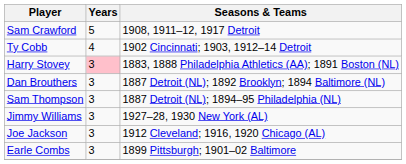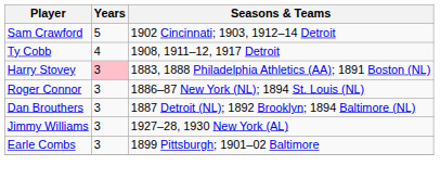Sam Crawford | Seasons & Teams: 1908, 1911–12, 1917 Detroit -> 1902 Cincinnati; 1903, 1912–14 Detroit
Ty Cobb | Seasons & Teams: 1902 Cincinnati; 1903, 1912–14 Detroit -> 1908, 1911–12, 1917 Detroit
+ row: Roger Connor | 3 | 1886–87 New York (NL); 1894 St. Louis (NL)
- row: Sam Thompson | 3 | 1887 Detroit (NL); 1894–95 Philadelphia (NL)
- row: Joe Jackson | 3 | 1912 Cleveland; 1916, 1920 Chicago (AL)
